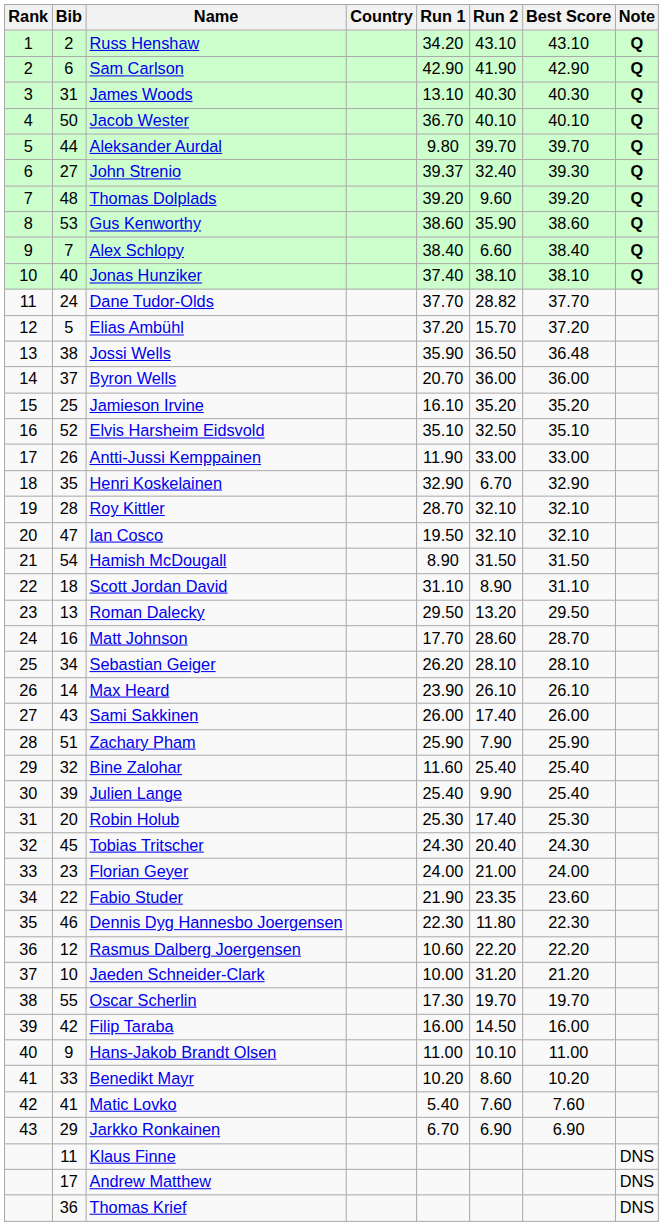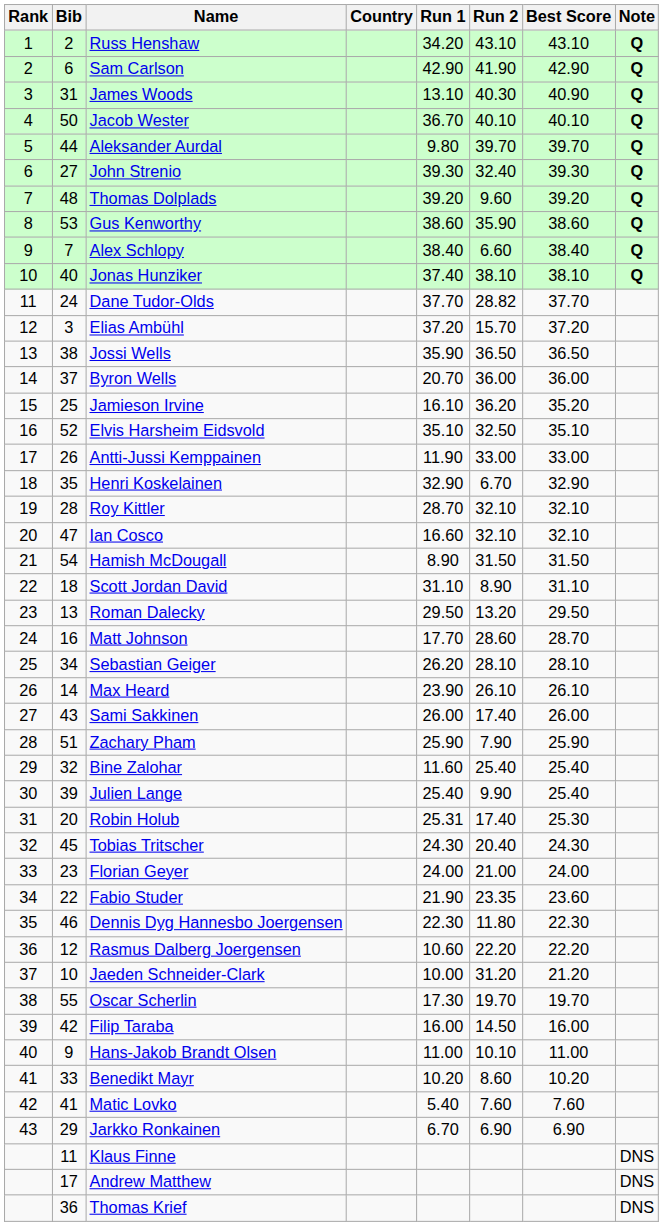James Woods | Best Score: 40.30 -> 40.90
John Strenio | Run 1: 39.37 -> 39.30
Elias Ambühl | Bib: 5 -> 3
Jossi Wells | Best Score: 36.48 -> 36.50
Jamieson Irvine | Run 2: 35.20 -> 36.20
Ian Cosco | Run 1: 19.50 -> 16.60
Robin Holub | Run 1: 25.30 -> 25.31
